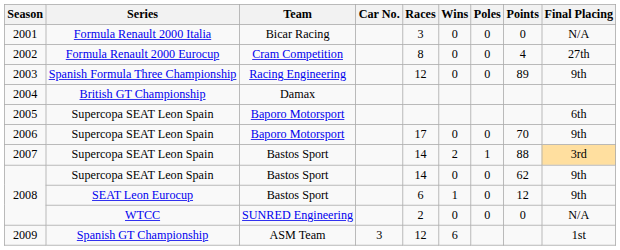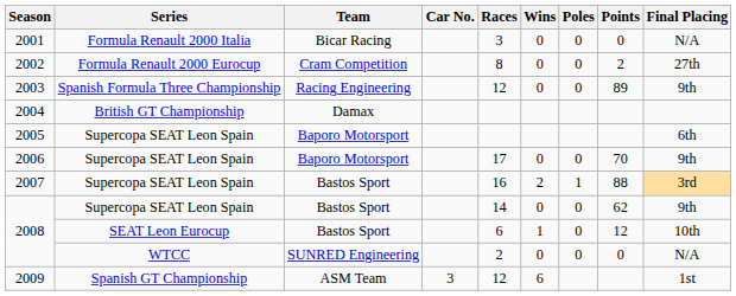2002 | Points: 4 -> 2
2007 | Races: 14 -> 16
2008 / SEAT Leon Eurocup | Final Placing: 9th -> 10th
